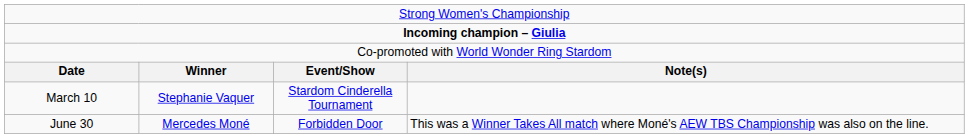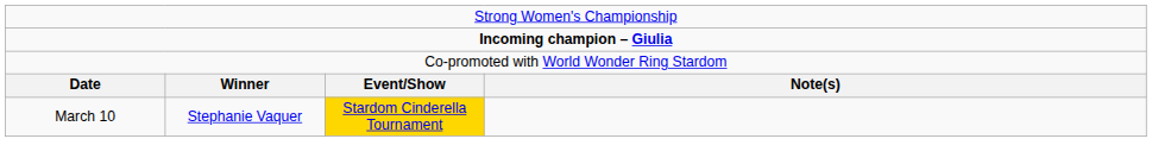March 10 | column 3: no background -> gold background
- row: June 30 | Mercedes Moné | Forbidden Door | This was a Winner Takes All match where Moné's AEW TBS Championship was also on the line.
